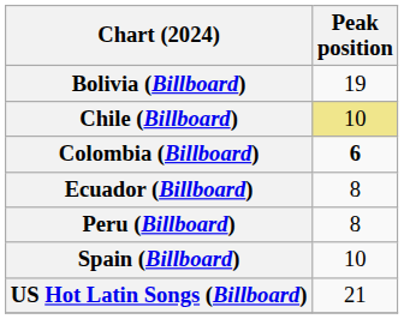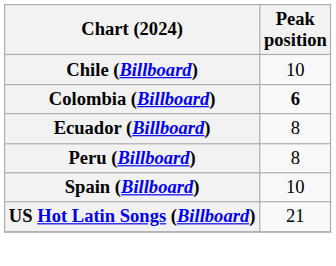- row: Bolivia (Billboard) | 19
Chile (Billboard) | Peak position: khaki background -> no background
